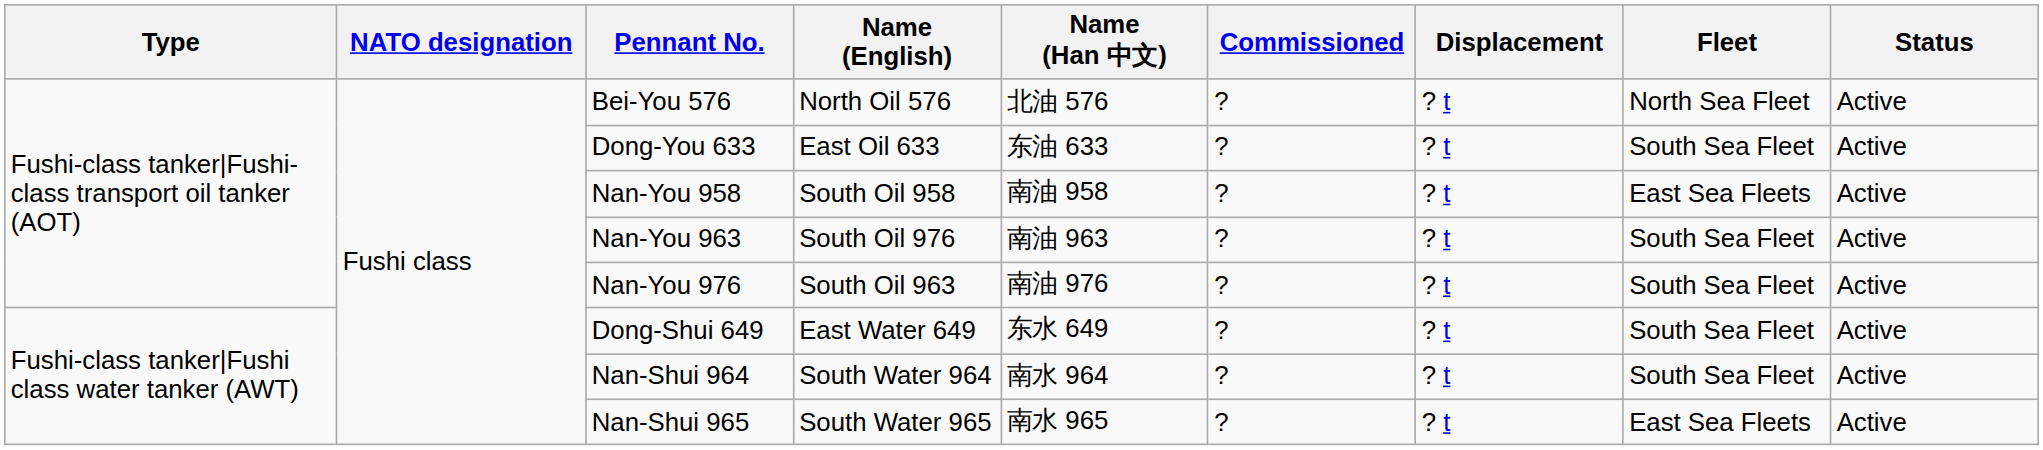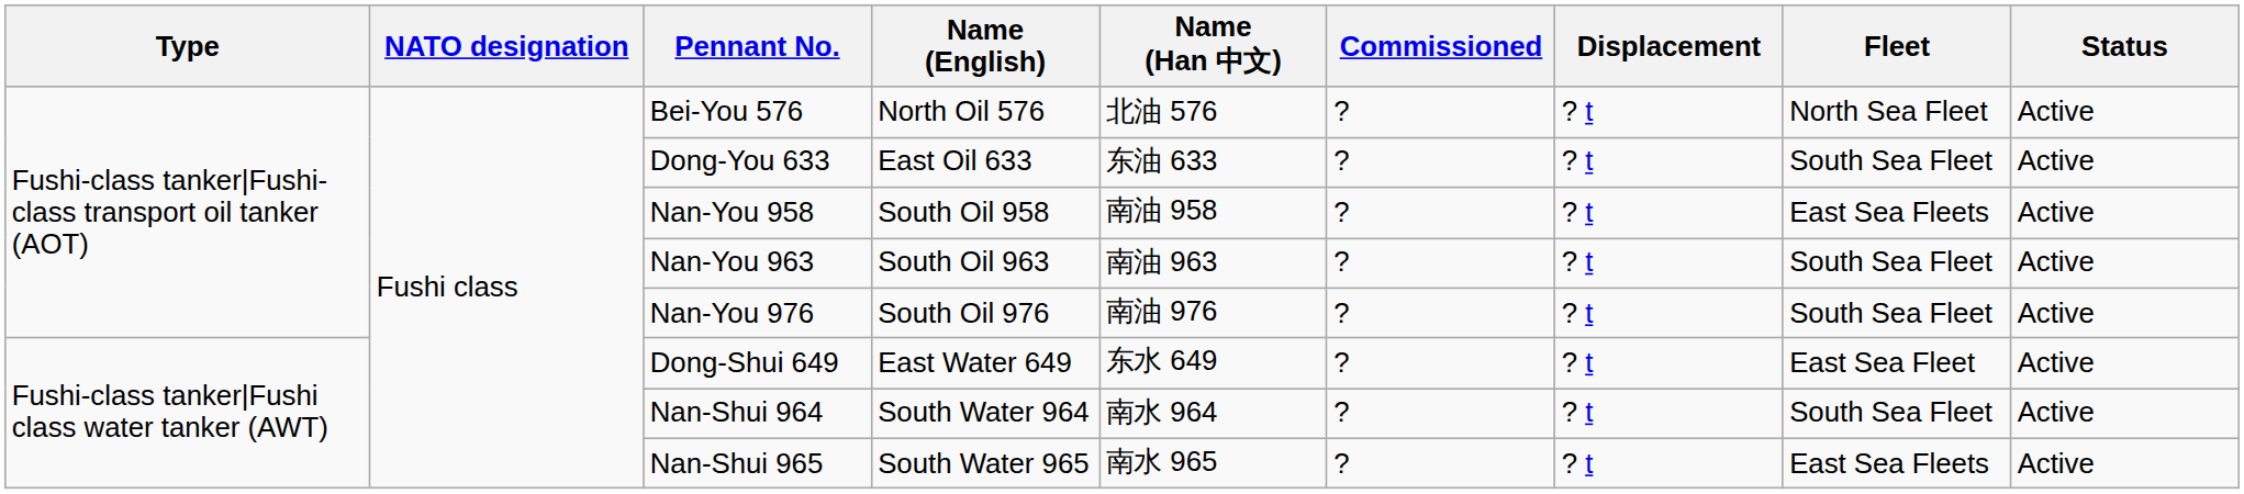Nan-You 963 | Name (English): South Oil 976 -> South Oil 963
Nan-You 976 | Name (English): South Oil 963 -> South Oil 976
Dong-Shui 649 | Fleet: South Sea Fleet -> East Sea Fleet
